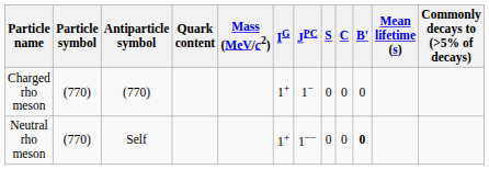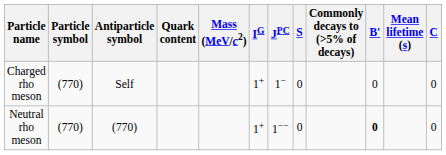columns swapped: C <-> Commonly decays to (>5% of decays)
Charged rho meson | Antiparticle symbol: (770) -> Self
Neutral rho meson | Antiparticle symbol: Self -> (770)
